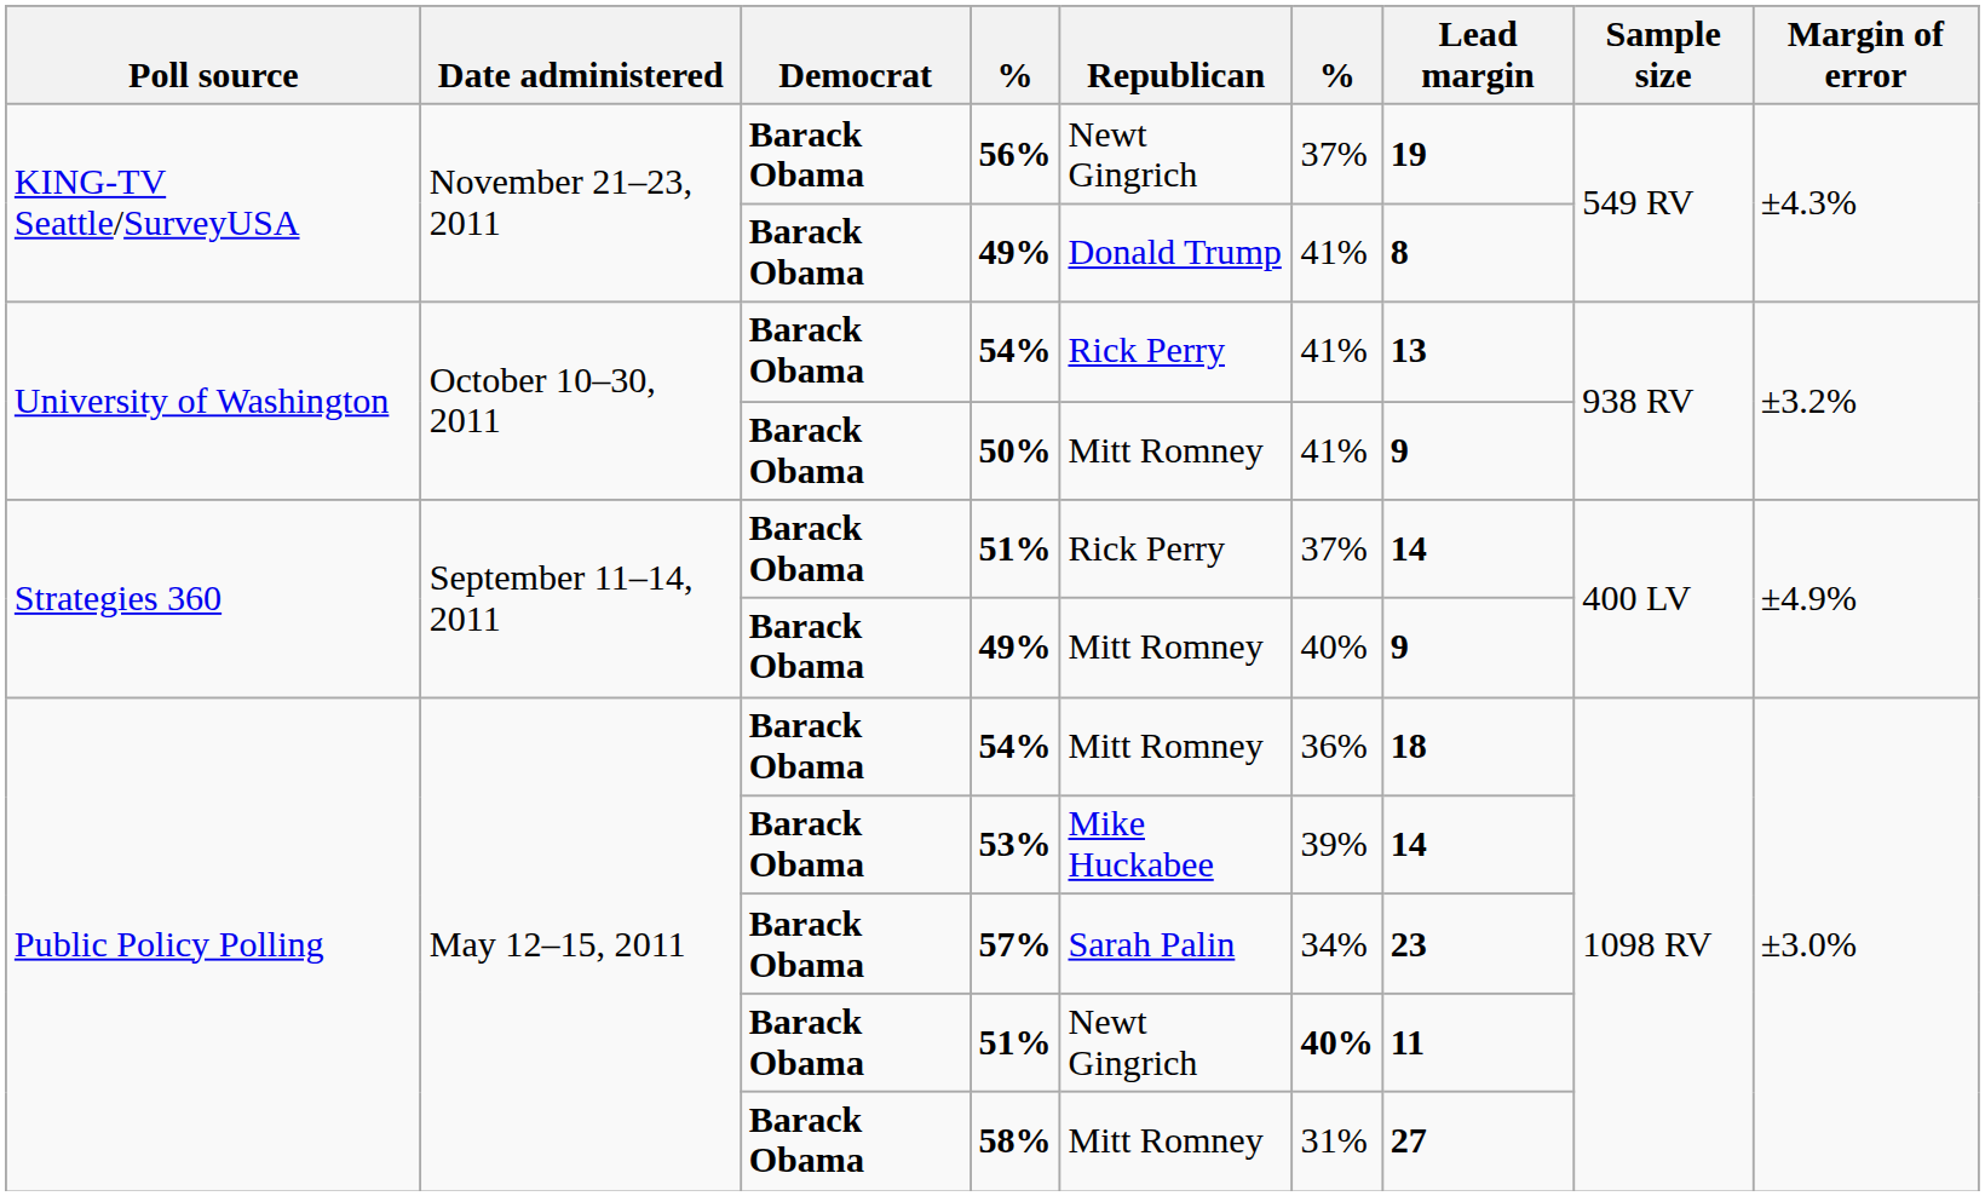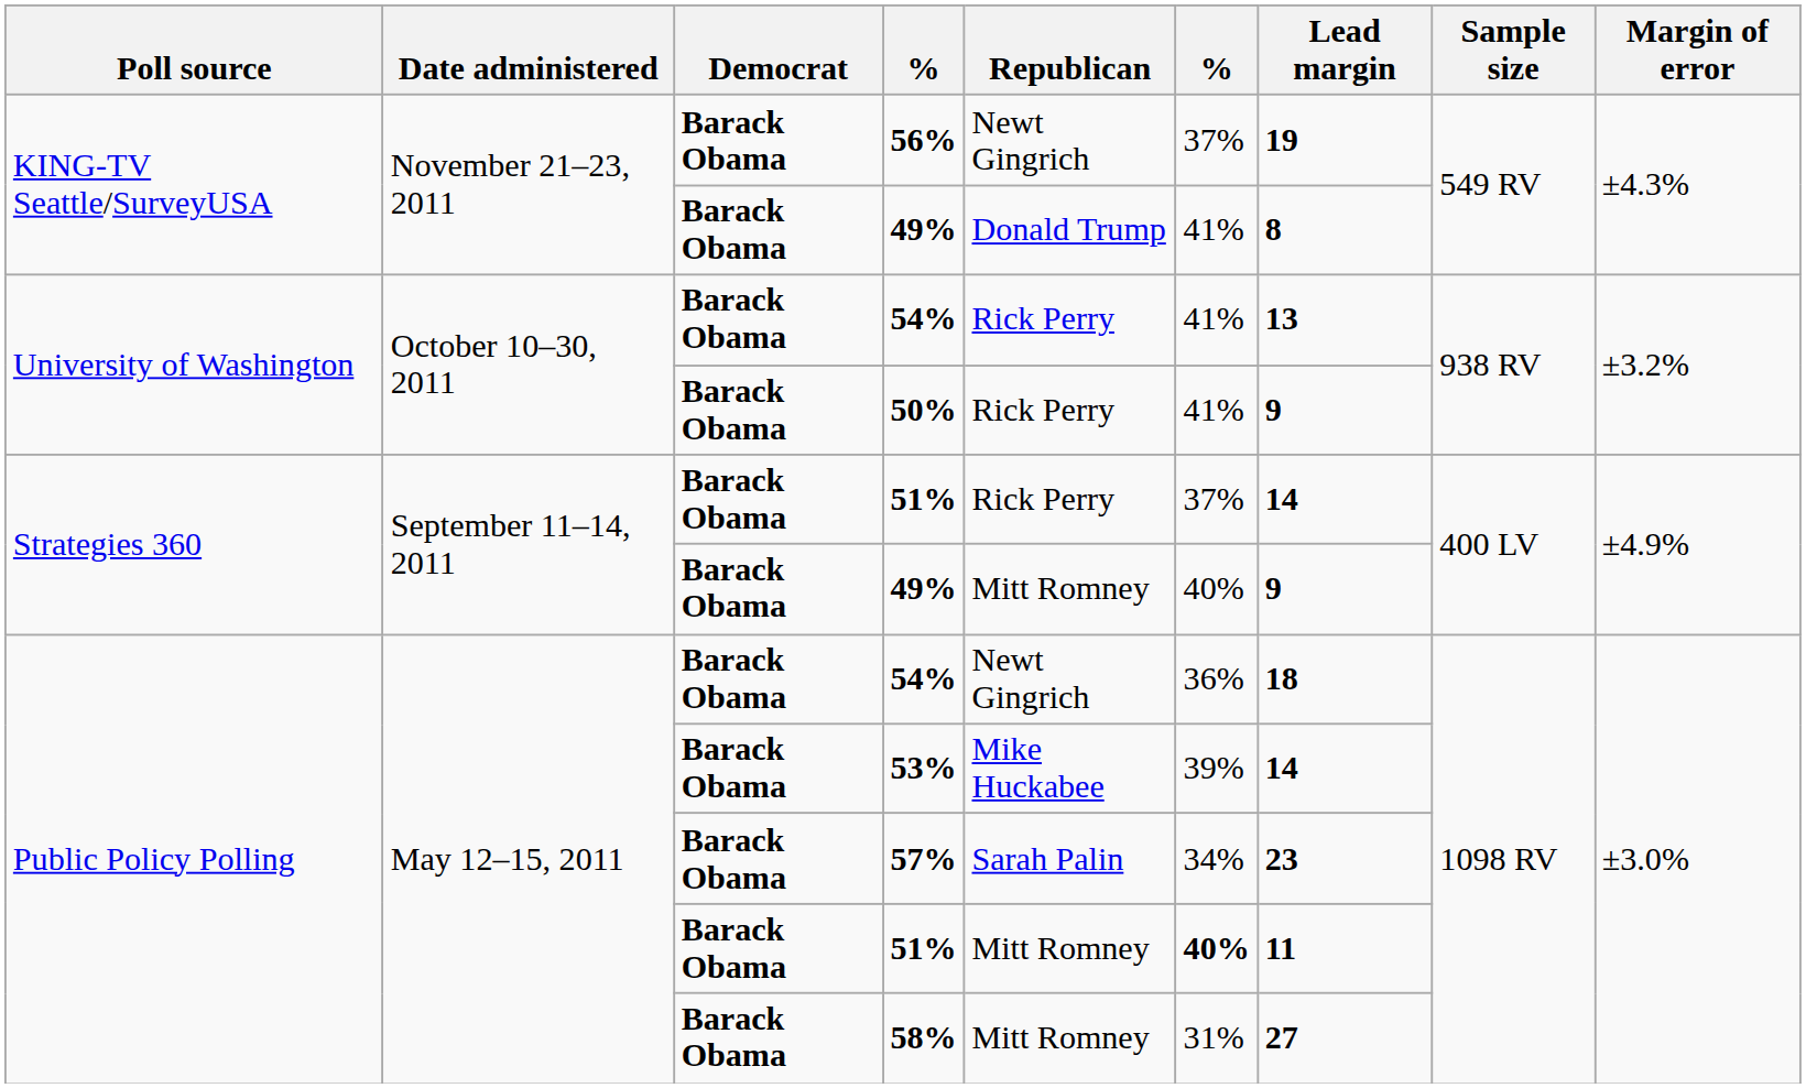50% | Republican: Mitt Romney -> Rick Perry
Public Policy Polling / 54% | Republican: Mitt Romney -> Newt Gingrich
Public Policy Polling / 51% | Republican: Newt Gingrich -> Mitt Romney
